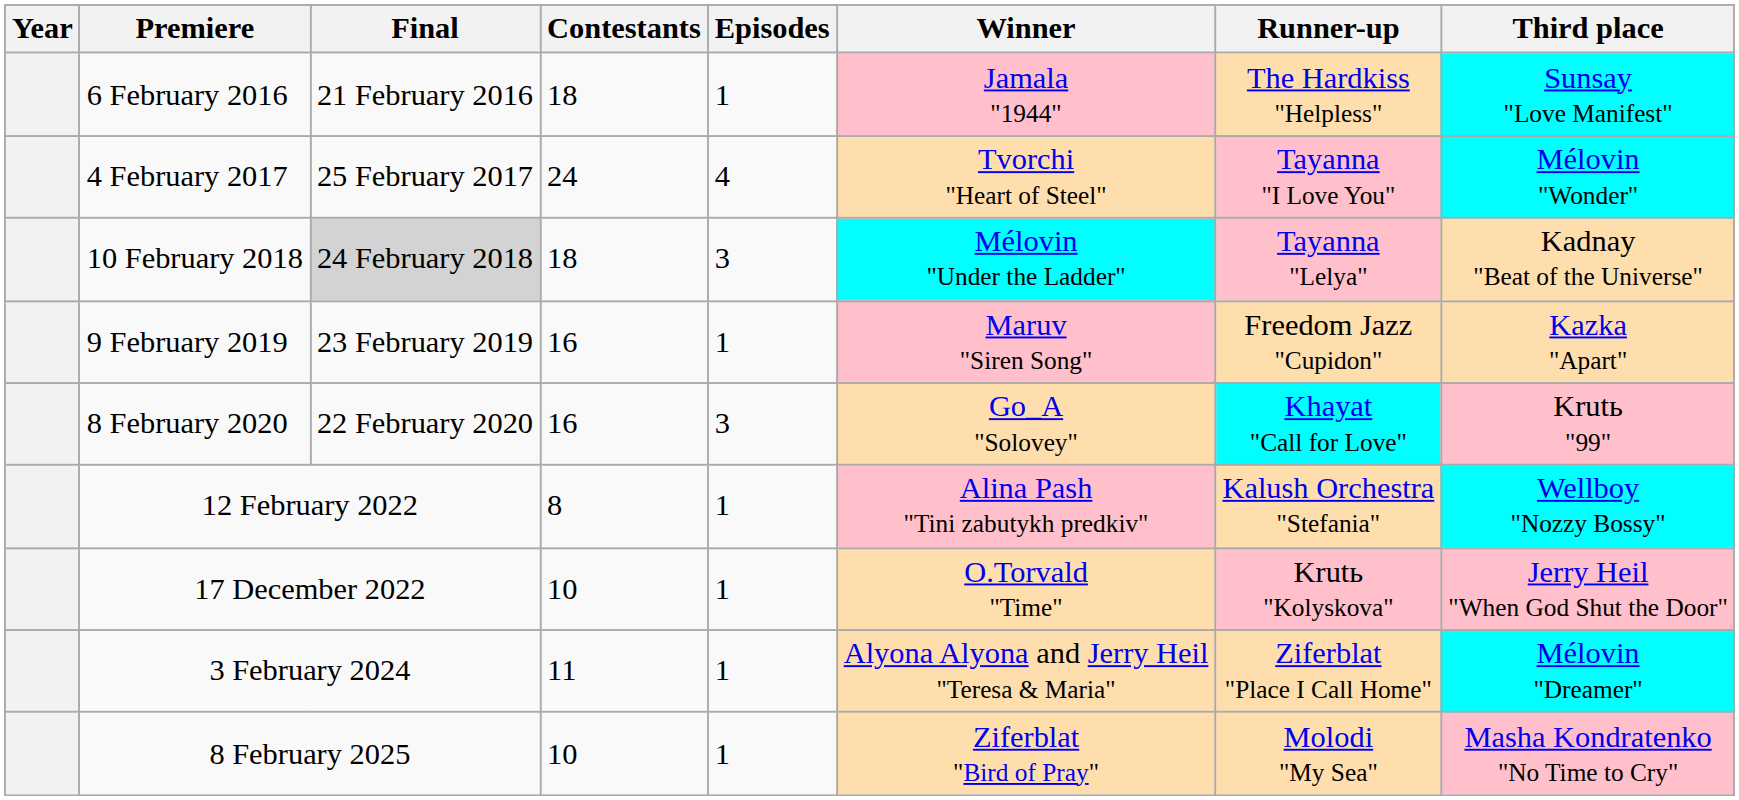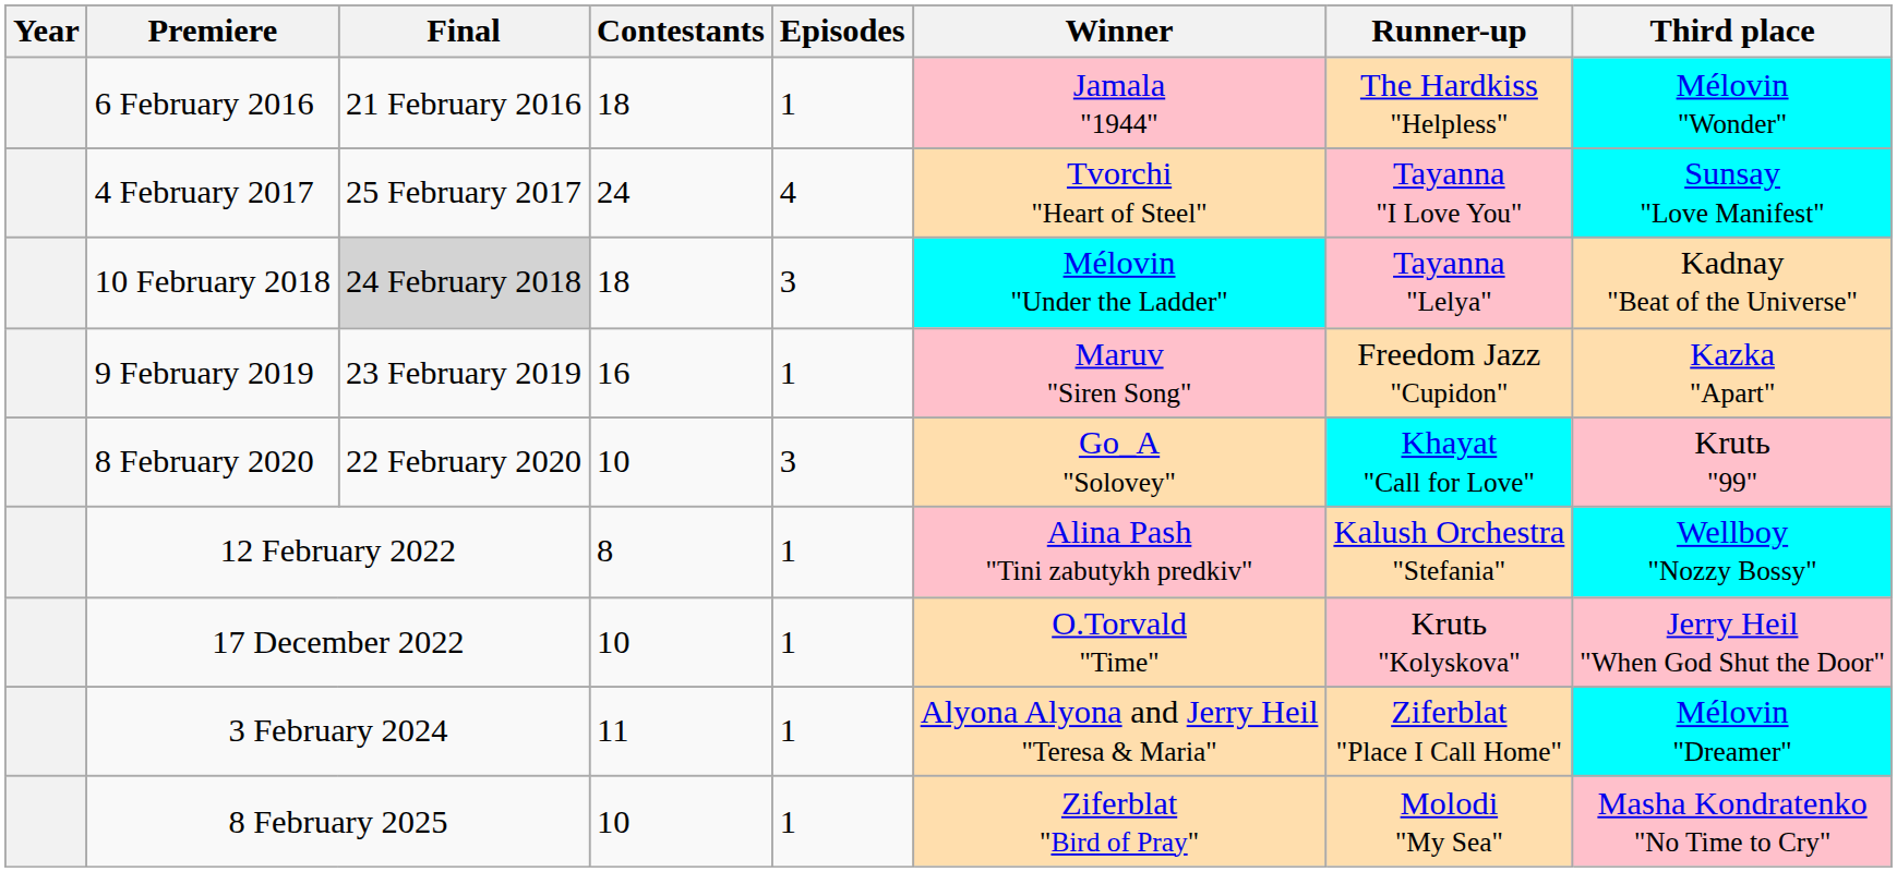6 February 2016 | Third place: Sunsay "Love Manifest" -> Mélovin "Wonder"
4 February 2017 | Third place: Mélovin "Wonder" -> Sunsay "Love Manifest"
8 February 2020 | Contestants: 16 -> 10
